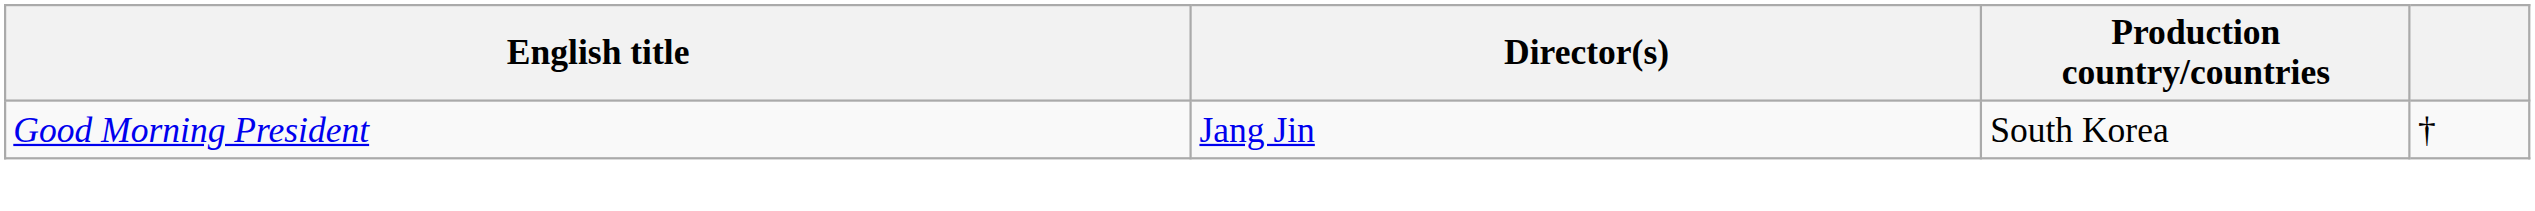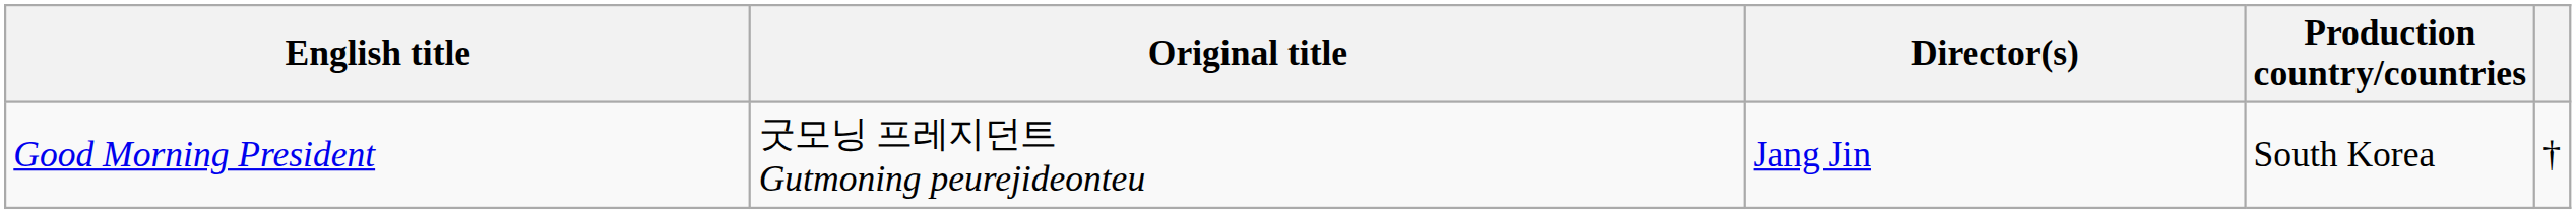+ column: Original title | 굿모닝 프레지던트 Gutmoning peurejideonteu
